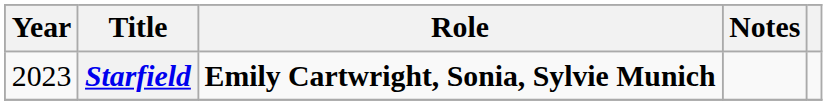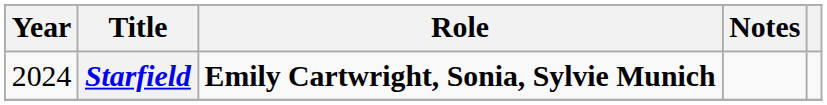Starfield | Year: 2023 -> 2024
